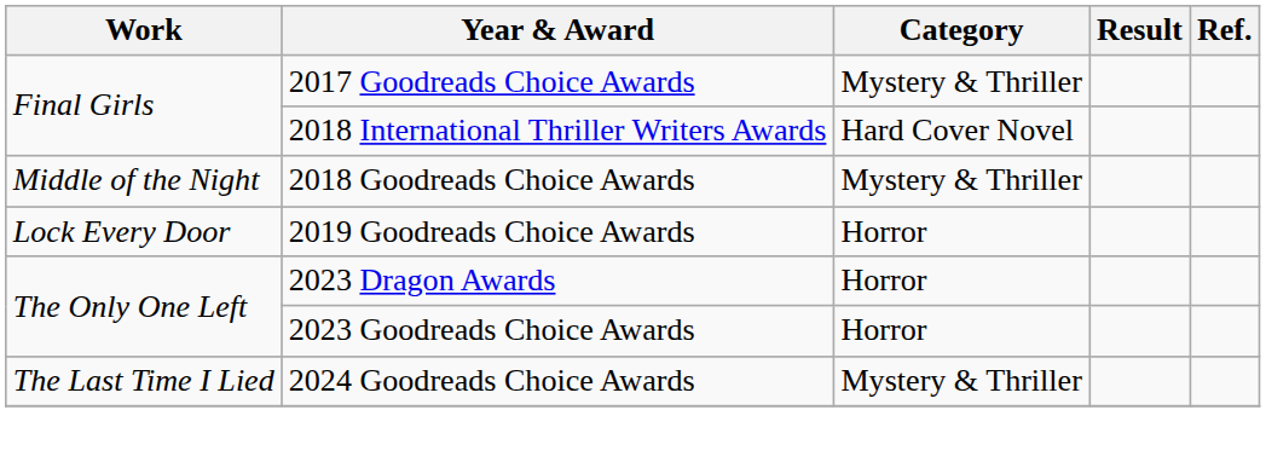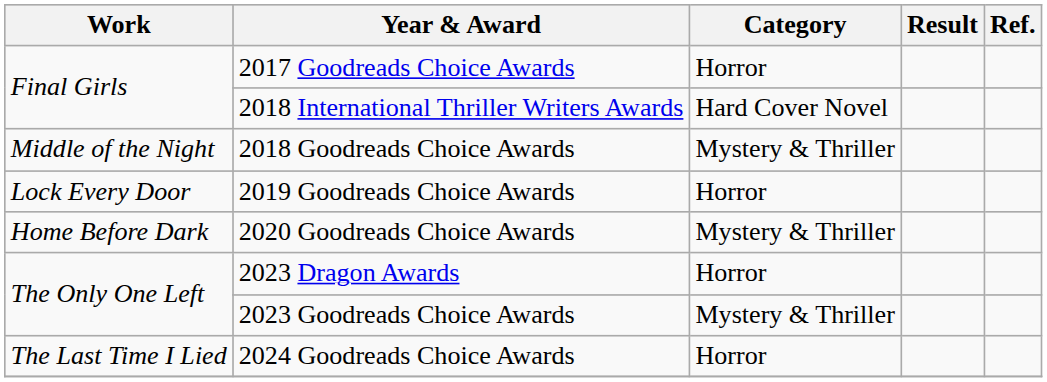2017 Goodreads Choice Awards | Category: Mystery & Thriller -> Horror
+ row: Home Before Dark | 2020 Goodreads Choice Awards | Mystery & Thriller
2023 Goodreads Choice Awards | Category: Horror -> Mystery & Thriller
2024 Goodreads Choice Awards | Category: Mystery & Thriller -> Horror
